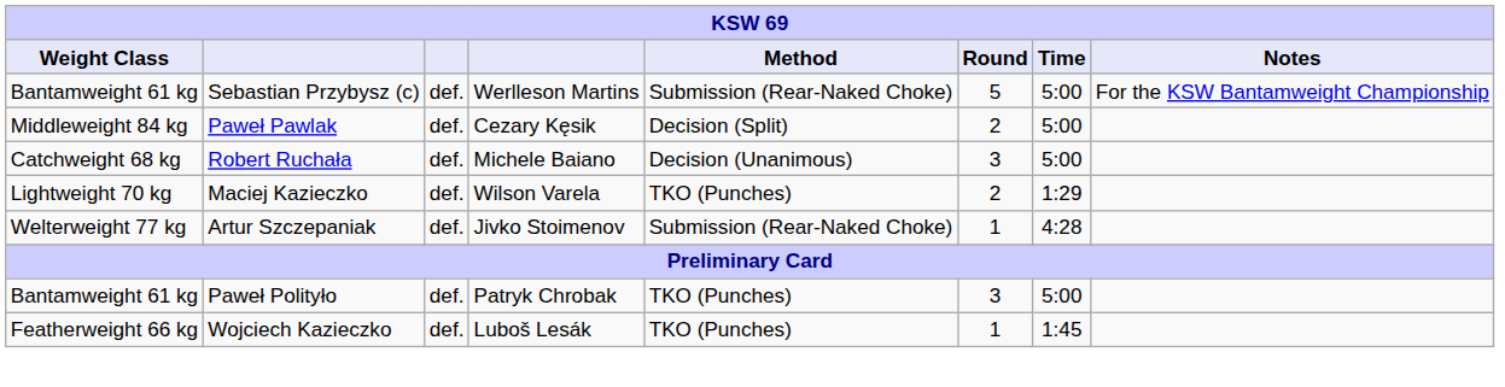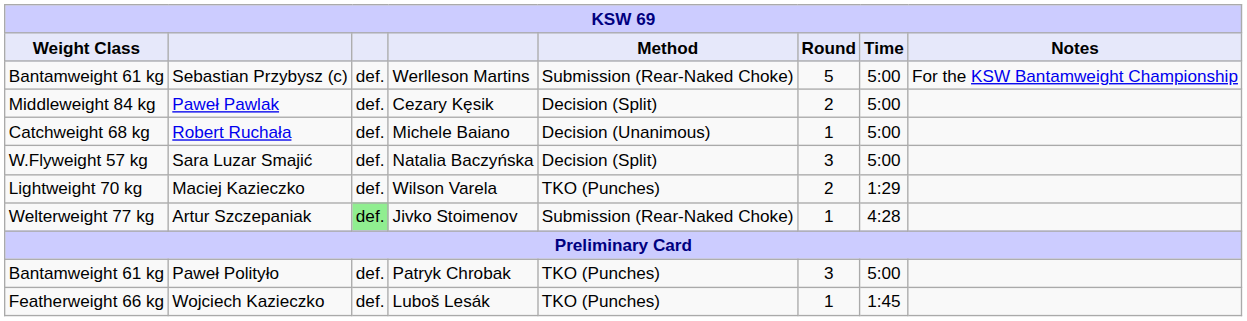Robert Ruchała | Round: 3 -> 1
+ row: W.Flyweight 57 kg | Sara Luzar Smajić | def. | Natalia Baczyńska | Decision (Split) | 3 | 5:00
Artur Szczepaniak | column 3: no background -> lightgreen background
